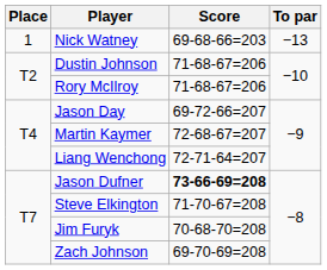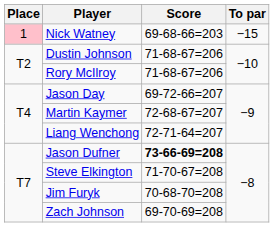Nick Watney | Place: no background -> pink background
Nick Watney | To par: −13 -> −15
